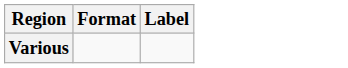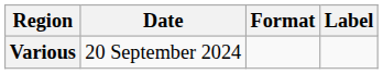+ column: Date | 20 September 2024
